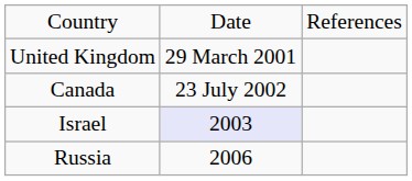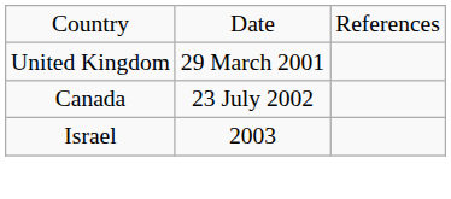Israel | column 2: lavender background -> no background
- row: Russia | 2006
